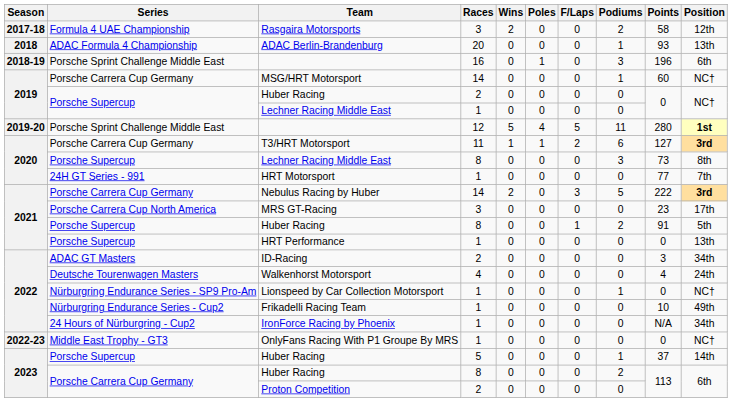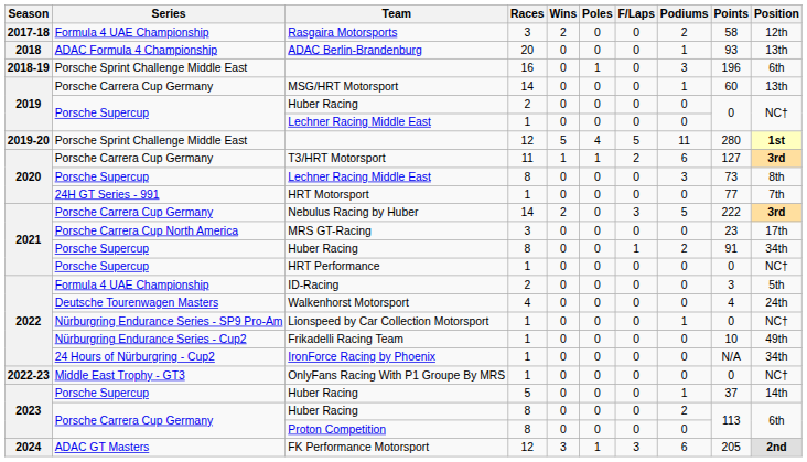MSG/HRT Motorsport | Position: NC† -> 13th
2021 / Huber Racing | Position: 5th -> 34th
HRT Performance | Position: 13th -> NC†
ID-Racing | Series: ADAC GT Masters -> Formula 4 UAE Championship
ID-Racing | Position: 34th -> 5th
Proton Competition | Races: 2 -> 8
+ row: 2024 | ADAC GT Masters | FK Performance Motorsport | 12 | 3 | 1 | 3 | 6 | 205 | 2nd
